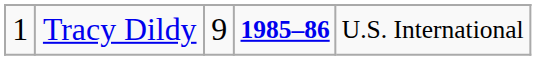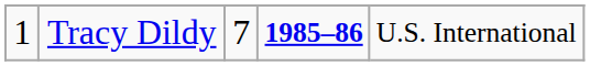Tracy Dildy | column 3: 9 -> 7
